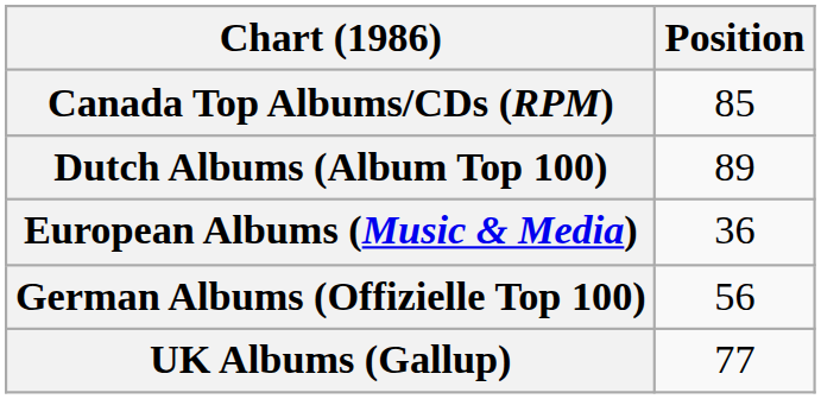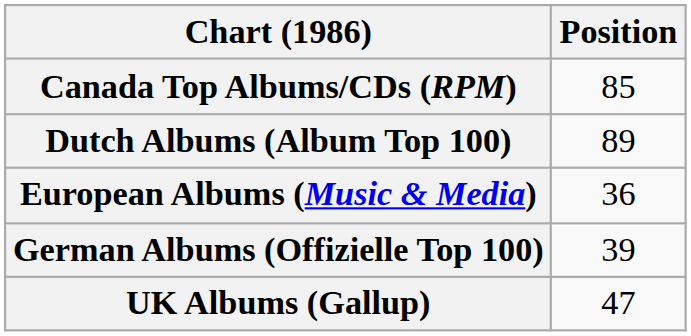German Albums (Offizielle Top 100) | Position: 56 -> 39
UK Albums (Gallup) | Position: 77 -> 47
